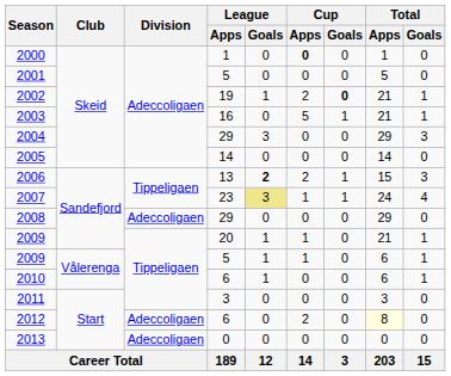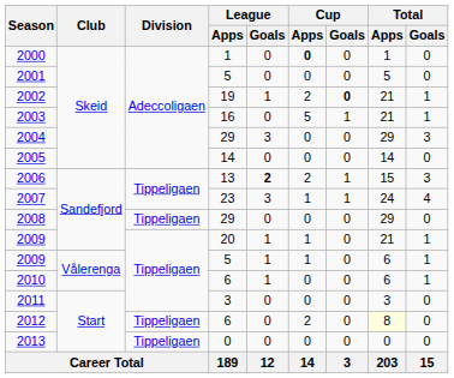2007 | League / Goals: khaki background -> no background
2008 | Division: Adeccoligaen -> Tippeligaen
2012 | Division: Adeccoligaen -> Tippeligaen
2013 | Division: Adeccoligaen -> Tippeligaen
